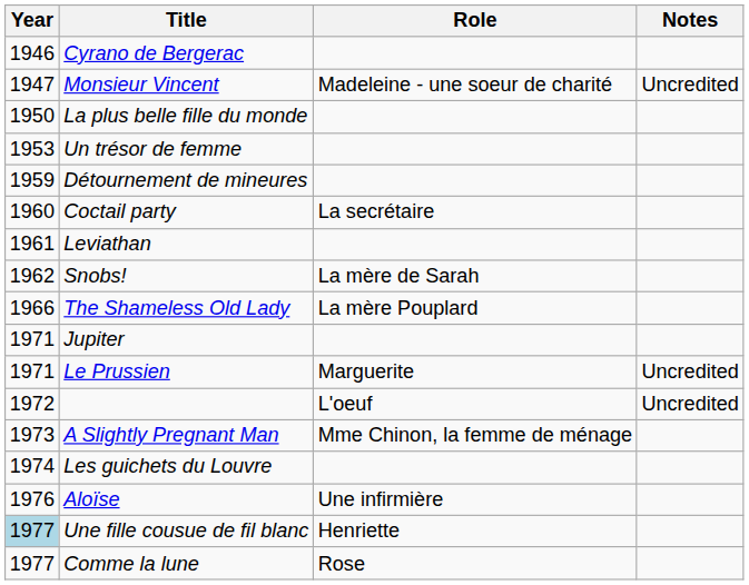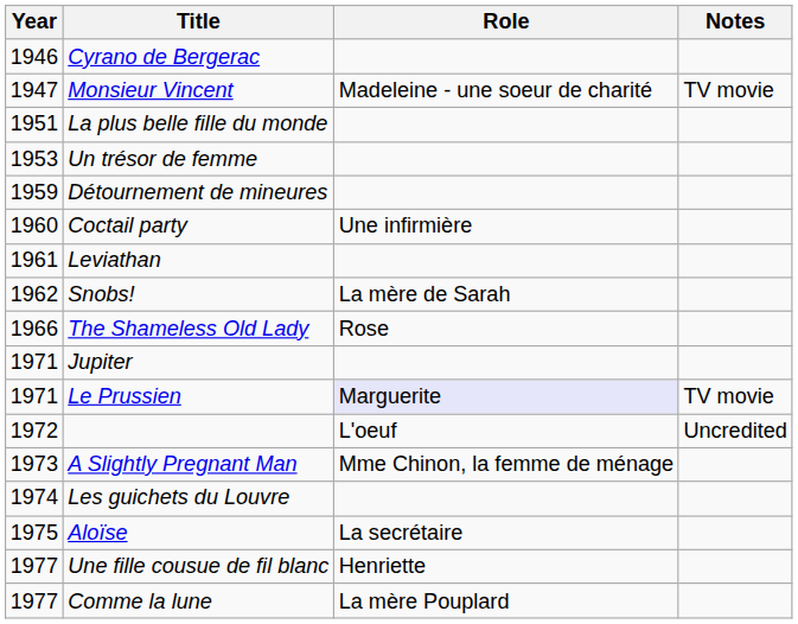Monsieur Vincent | Notes: Uncredited -> TV movie
La plus belle fille du monde | Year: 1950 -> 1951
Coctail party | Role: La secrétaire -> Une infirmière
The Shameless Old Lady | Role: La mère Pouplard -> Rose
Le Prussien | Role: no background -> lavender background
Le Prussien | Notes: Uncredited -> TV movie
Aloïse | Year: 1976 -> 1975
Aloïse | Role: Une infirmière -> La secrétaire
Une fille cousue de fil blanc | Year: lightblue background -> no background
Comme la lune | Role: Rose -> La mère Pouplard
